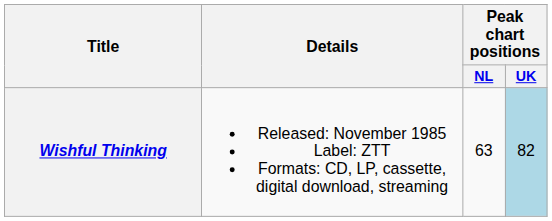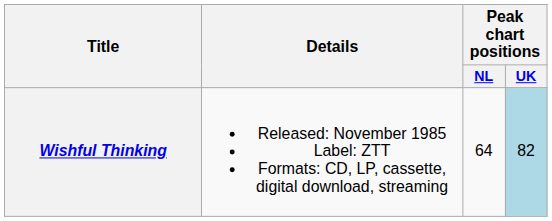Wishful Thinking | Peak chart positions / NL: 63 -> 64
